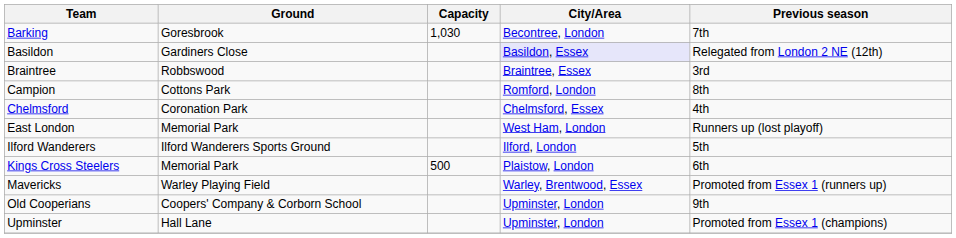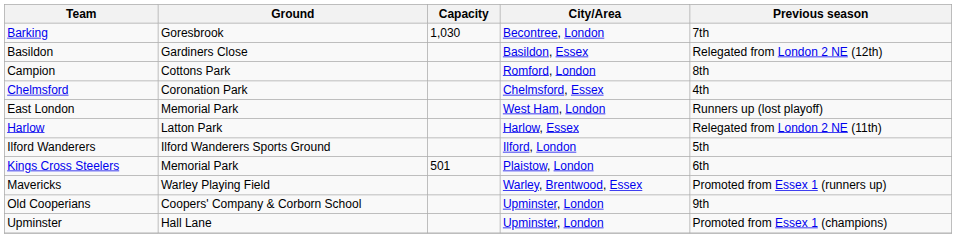Basildon | City/Area: lavender background -> no background
- row: Braintree | Robbswood | Braintree, Essex | 3rd
+ row: Harlow | Latton Park | Harlow, Essex | Relegated from London 2 NE (11th)
Kings Cross Steelers | Capacity: 500 -> 501
